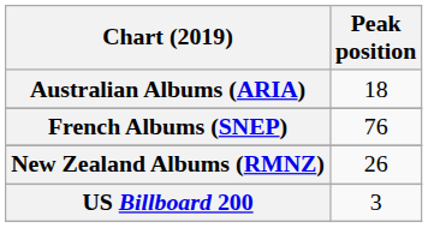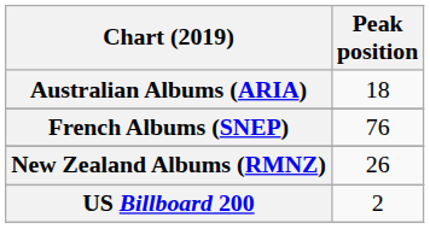US Billboard 200 | Peak position: 3 -> 2
